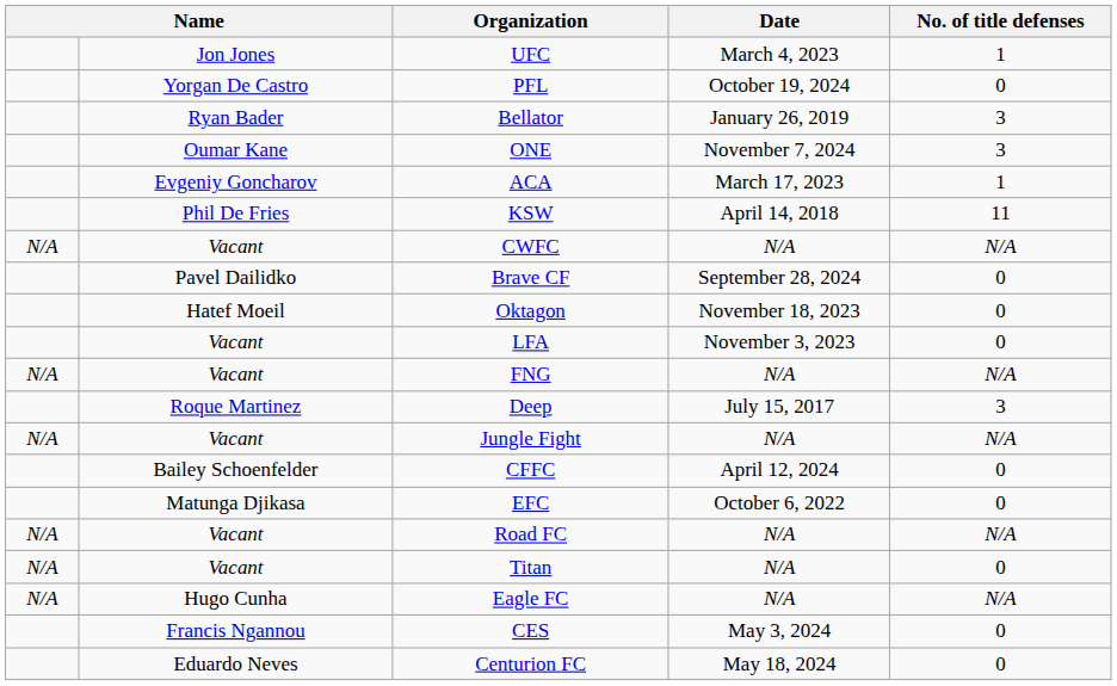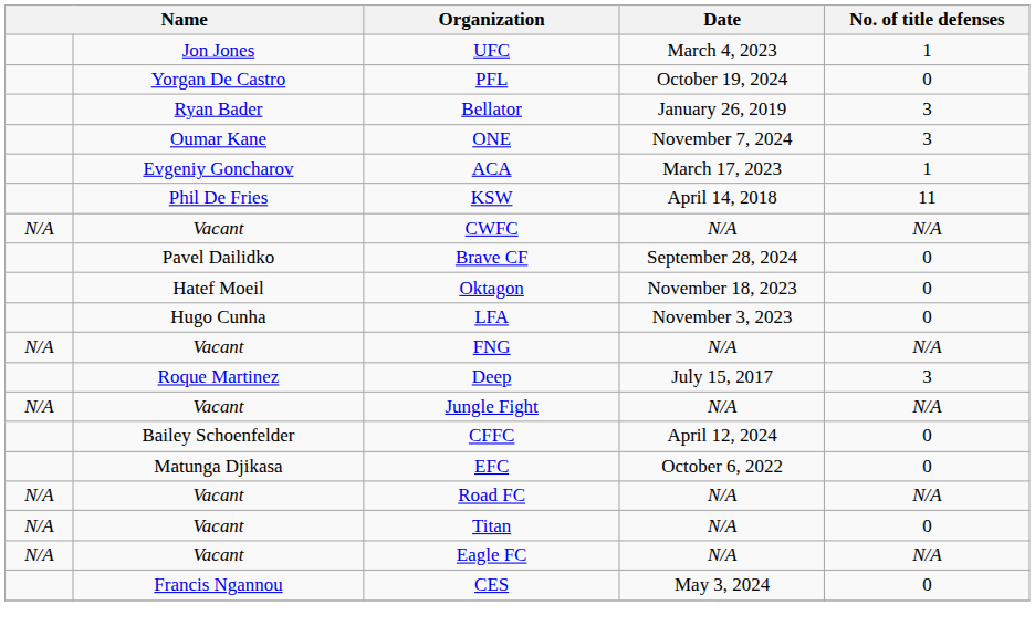LFA | column 2: Vacant -> Hugo Cunha
Eagle FC | column 2: Hugo Cunha -> Vacant
- row: Eduardo Neves | Centurion FC | May 18, 2024 | 0
